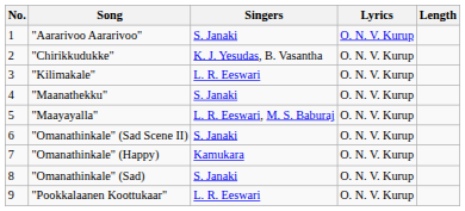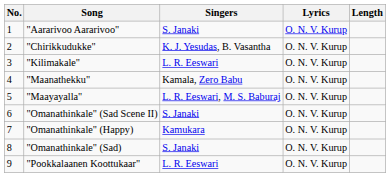"Maanathekku" | Singers: S. Janaki -> Kamala, Zero Babu
